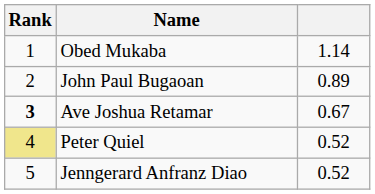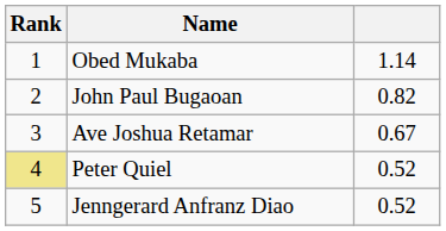John Paul Bugaoan | column 3: 0.89 -> 0.82
Ave Joshua Retamar | Rank: bold -> normal
